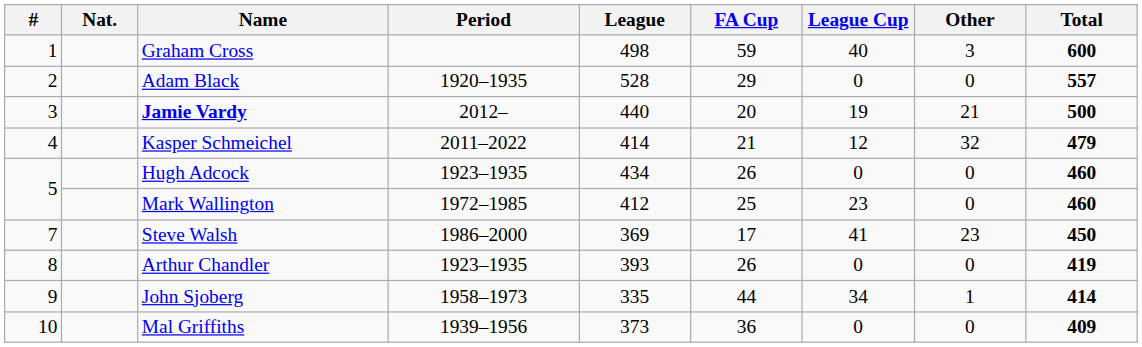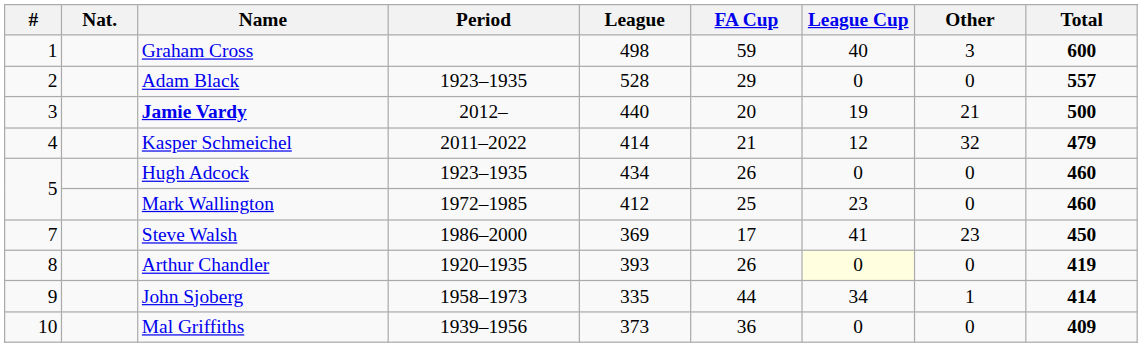Adam Black | Period: 1920–1935 -> 1923–1935
Arthur Chandler | Period: 1923–1935 -> 1920–1935
Arthur Chandler | League Cup: no background -> lightyellow background
